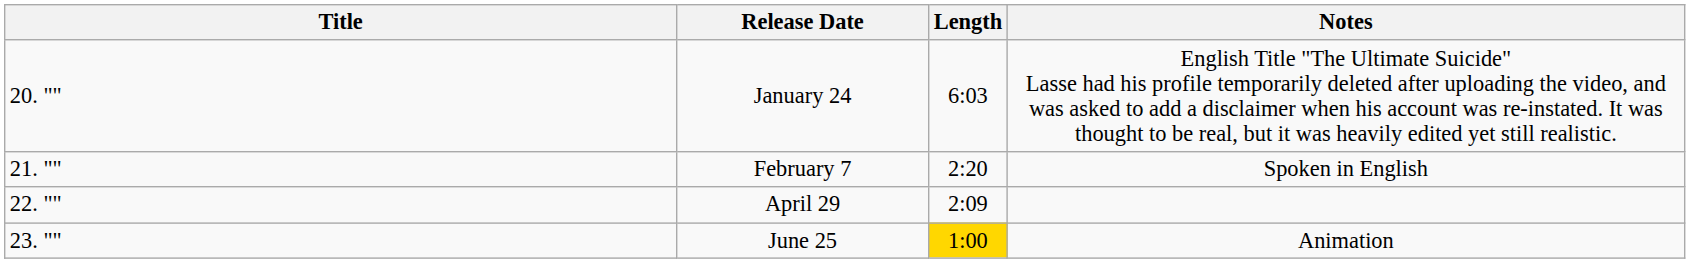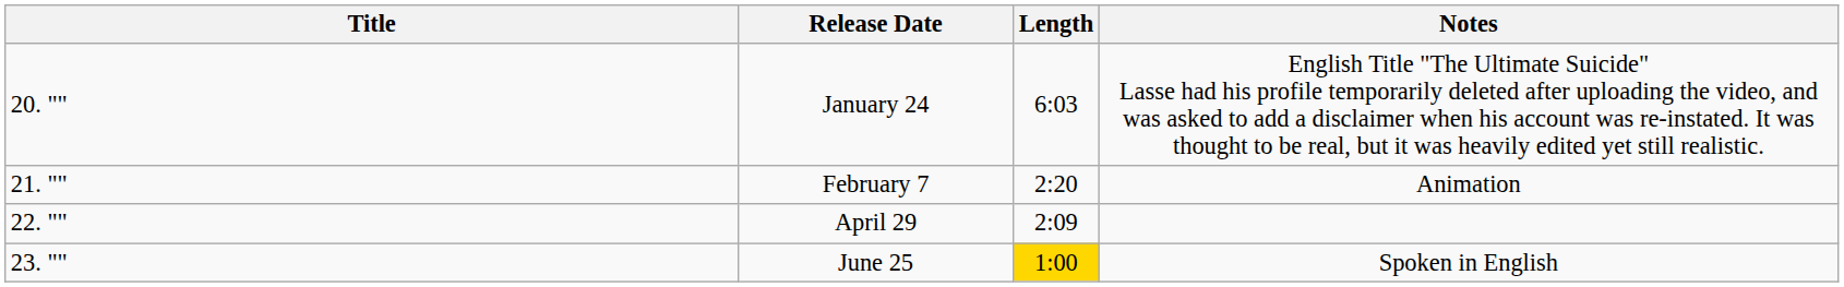February 7 | Notes: Spoken in English -> Animation
June 25 | Notes: Animation -> Spoken in English
